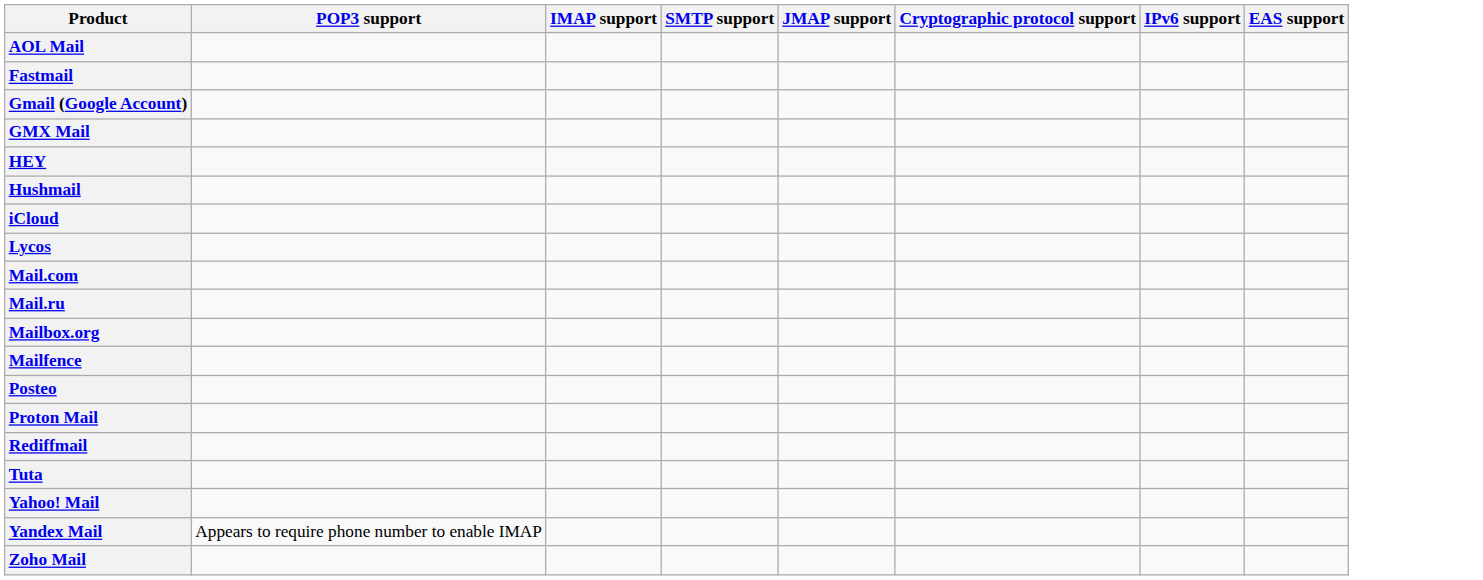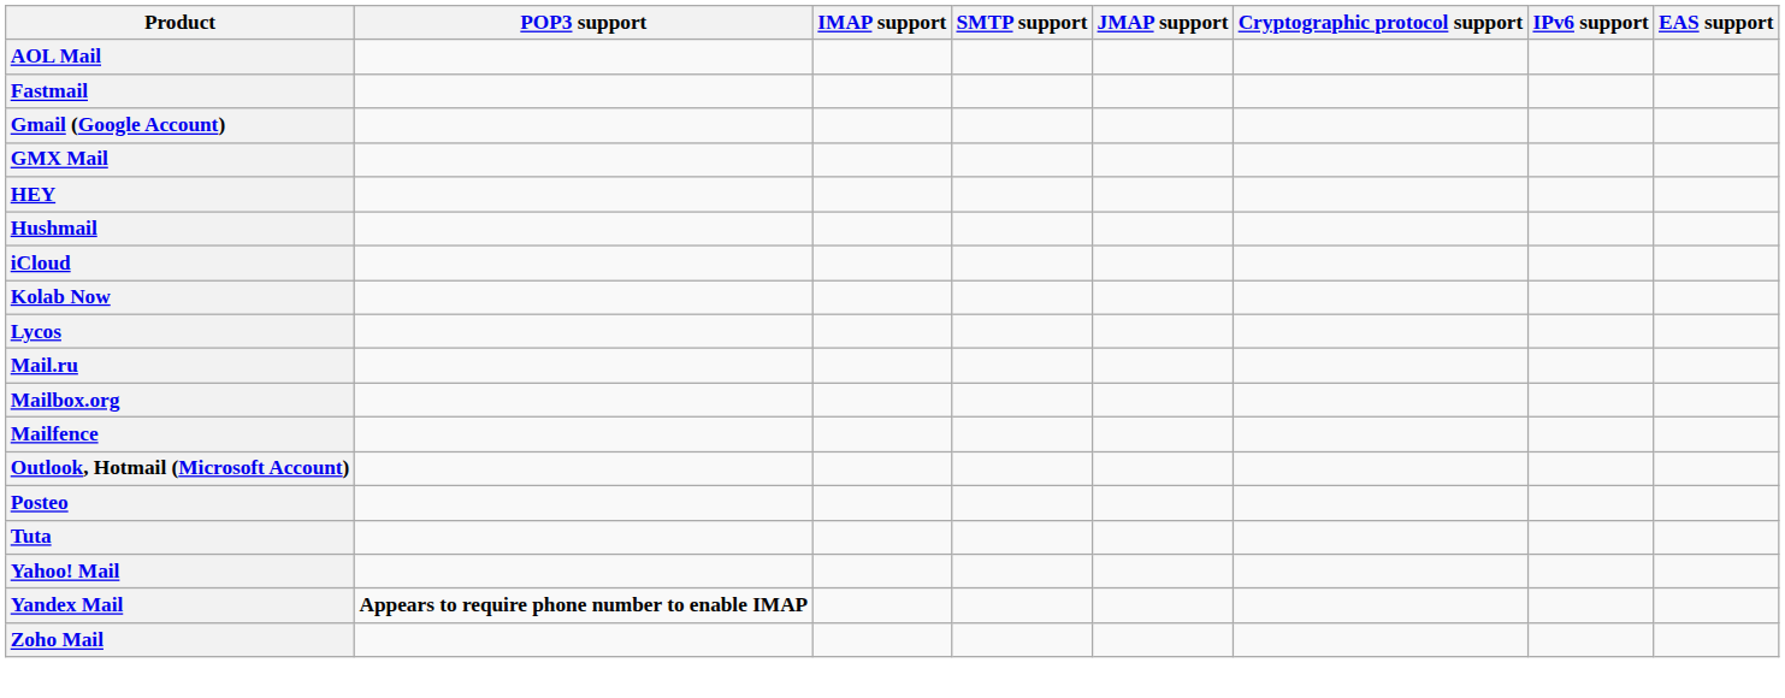+ row: Kolab Now
- row: Mail.com
+ row: Outlook, Hotmail (Microsoft Account)
- row: Proton Mail
- row: Rediffmail
Yandex Mail | POP3 support: normal -> bold
